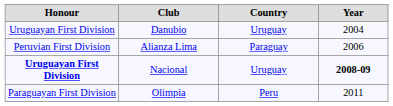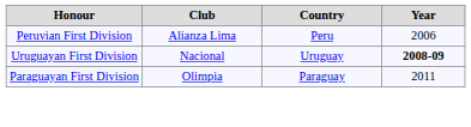- row: Uruguayan First Division | Danubio | Uruguay | 2004
Alianza Lima | Country: Paraguay -> Peru
Nacional | Honour: bold -> normal
Olimpia | Country: Peru -> Paraguay
